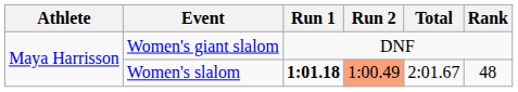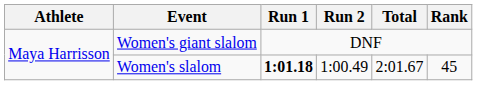Women's slalom | Run 2: lightsalmon background -> no background
Women's slalom | Rank: 48 -> 45
